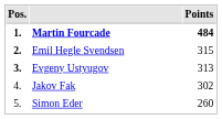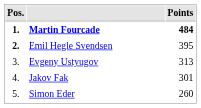Emil Hegle Svendsen | Points: 315 -> 395
Evgeny Ustyugov | Pos.: bold -> normal
Jakov Fak | Points: 302 -> 301
